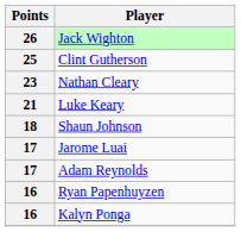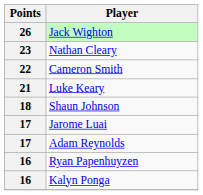- row: 25 | Clint Gutherson
+ row: 22 | Cameron Smith
